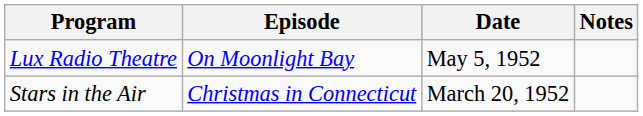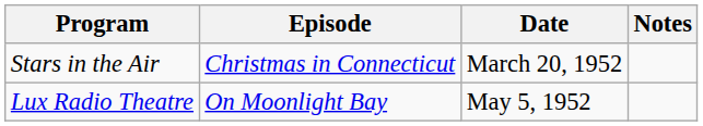rows swapped: Stars in the Air <-> Lux Radio Theatre
